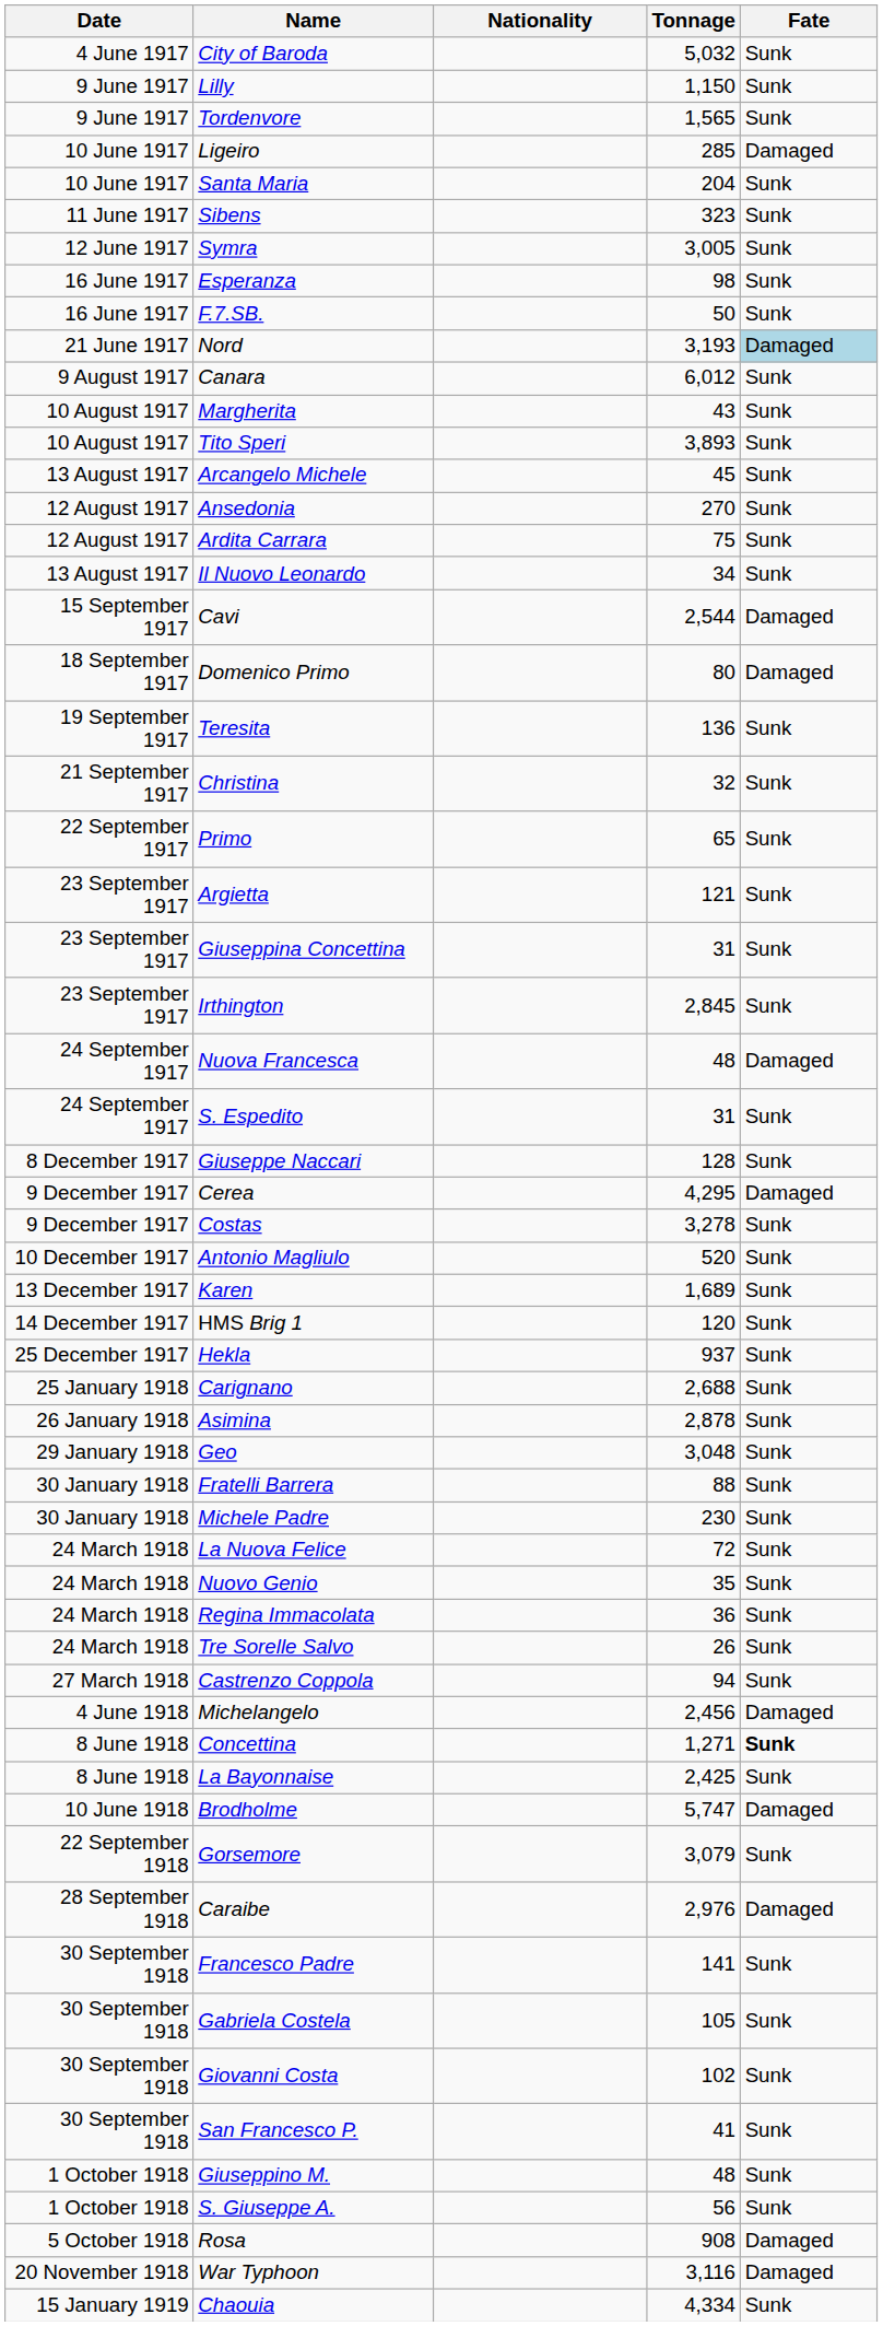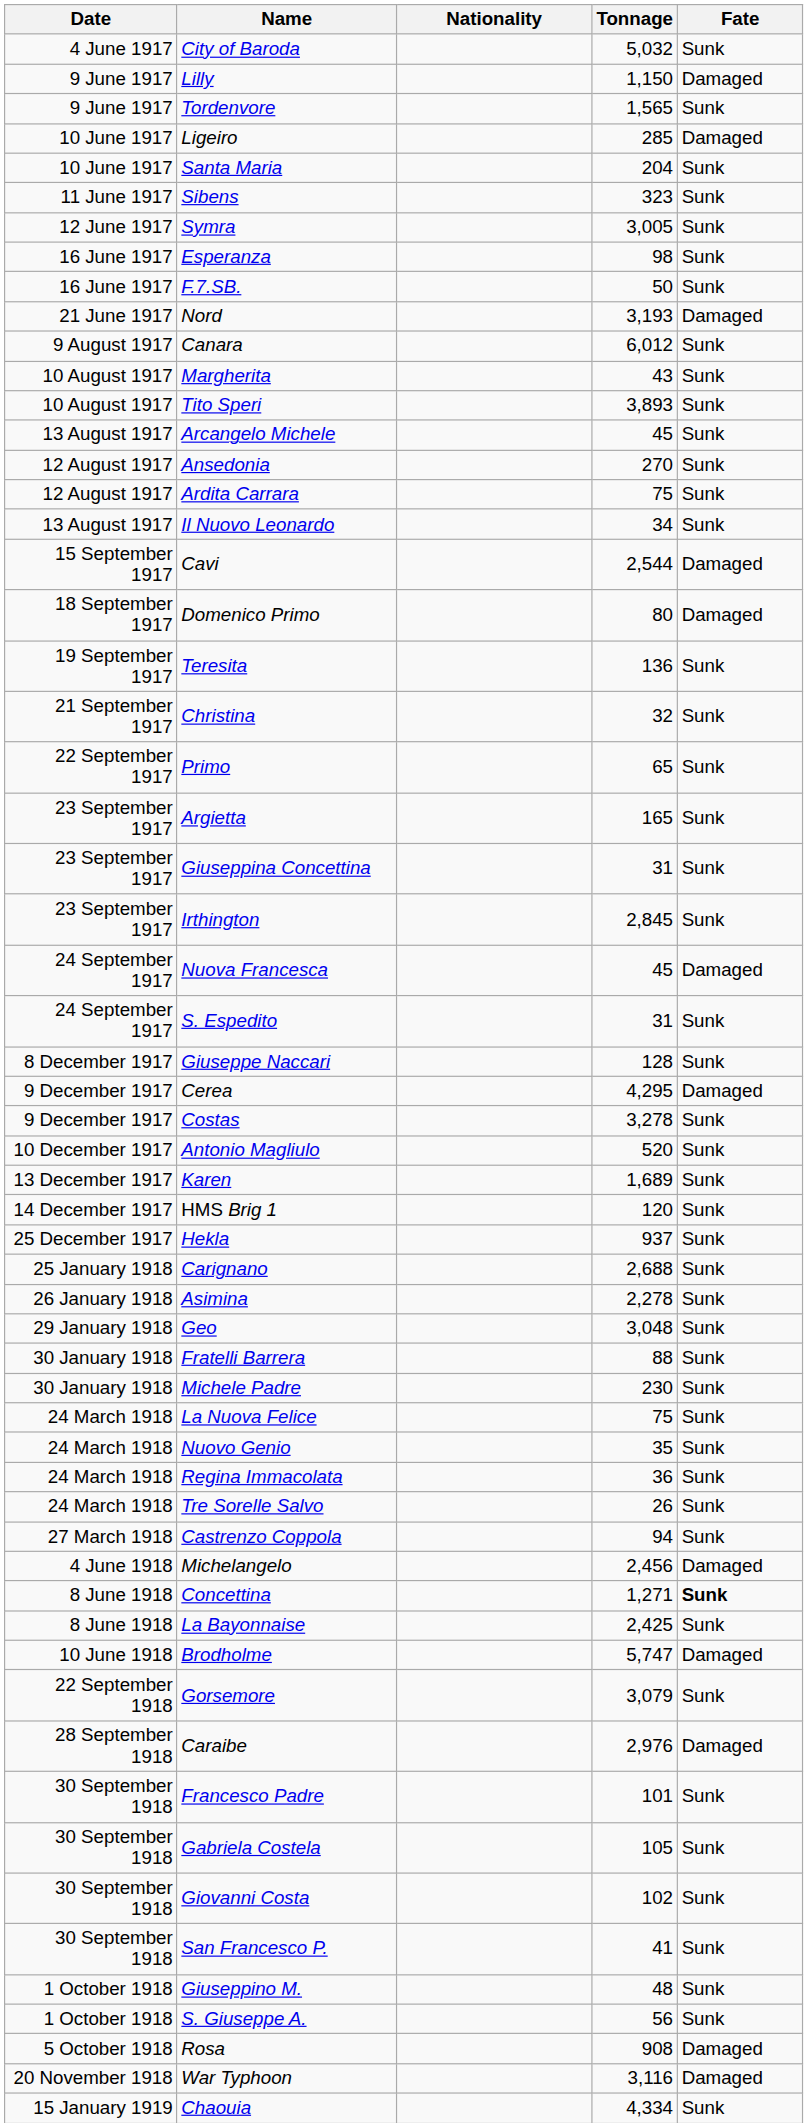Lilly | Fate: Sunk -> Damaged
Nord | Fate: lightblue background -> no background
Argietta | Tonnage: 121 -> 165
Nuova Francesca | Tonnage: 48 -> 45
Asimina | Tonnage: 2,878 -> 2,278
La Nuova Felice | Tonnage: 72 -> 75
Francesco Padre | Tonnage: 141 -> 101
